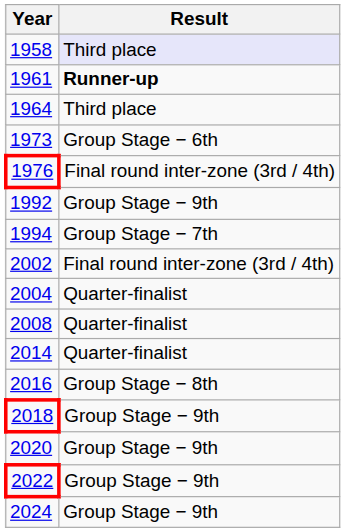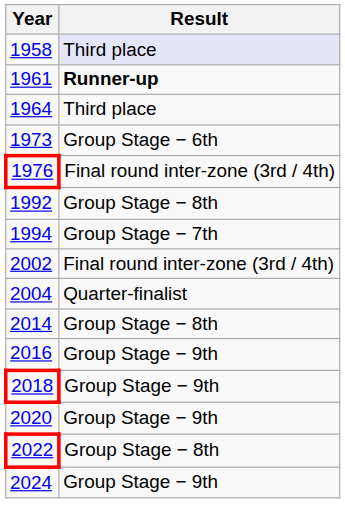1992 | Result: Group Stage − 9th -> Group Stage − 8th
- row: 2008 | Quarter-finalist
2014 | Result: Quarter-finalist -> Group Stage − 8th
2016 | Result: Group Stage − 8th -> Group Stage − 9th
2022 | Result: Group Stage − 9th -> Group Stage − 8th
